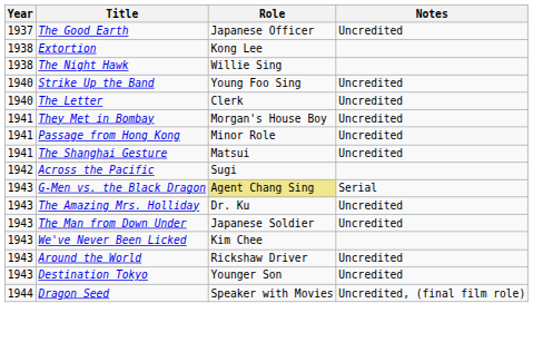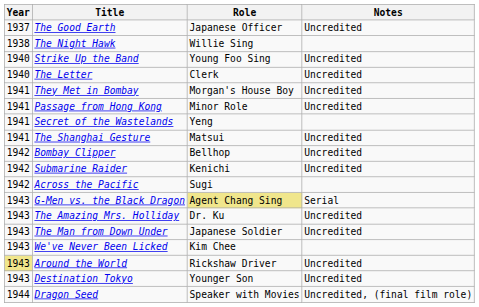- row: 1938 | Extortion | Kong Lee
+ row: 1941 | Secret of the Wastelands | Yeng
+ row: 1942 | Bombay Clipper | Bellhop | Uncredited
+ row: 1942 | Submarine Raider | Kenichi | Uncredited
Around the World | Year: no background -> khaki background
